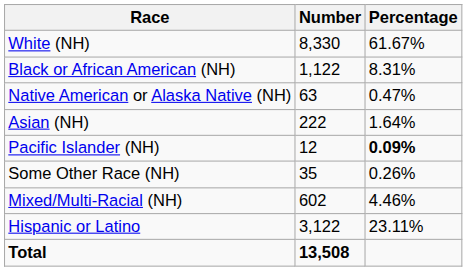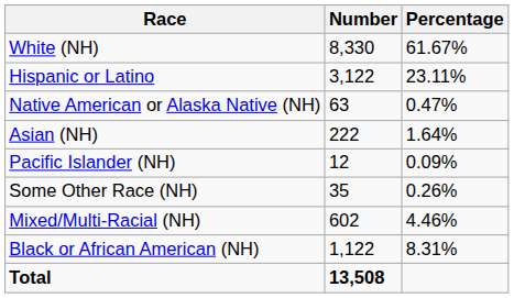rows swapped: Black or African American (NH) <-> Hispanic or Latino
Pacific Islander (NH) | Percentage: bold -> normal
